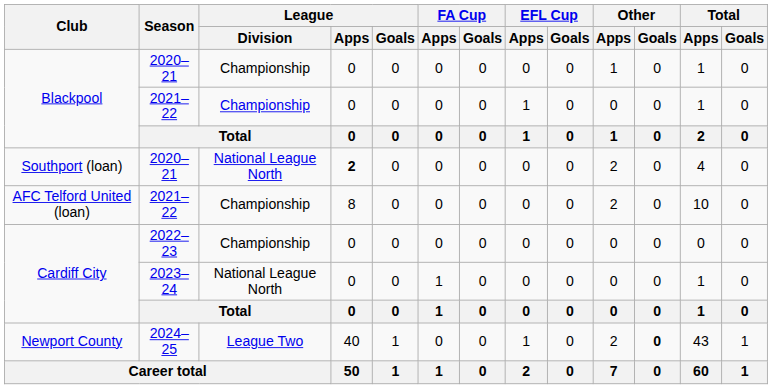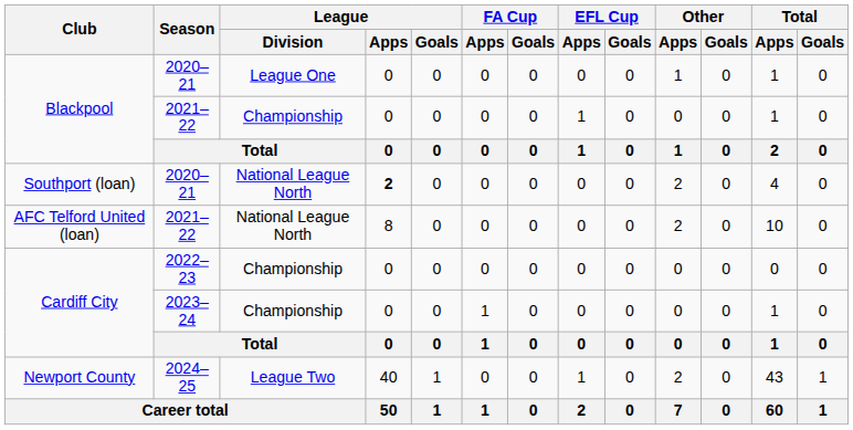Blackpool / 2020–21 | League / Division: Championship -> League One
AFC Telford United (loan) | League / Division: Championship -> National League North
Cardiff City / 2023–24 | League / Division: National League North -> Championship
Newport County | Other / Goals: bold -> normal
